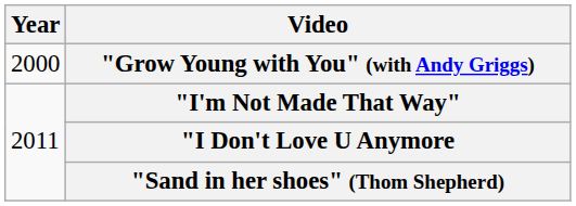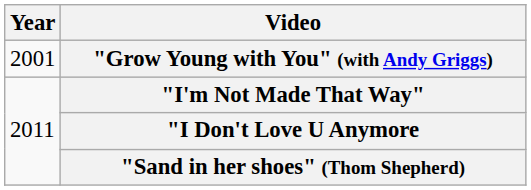"Grow Young with You" (with Andy Griggs) | Year: 2000 -> 2001
